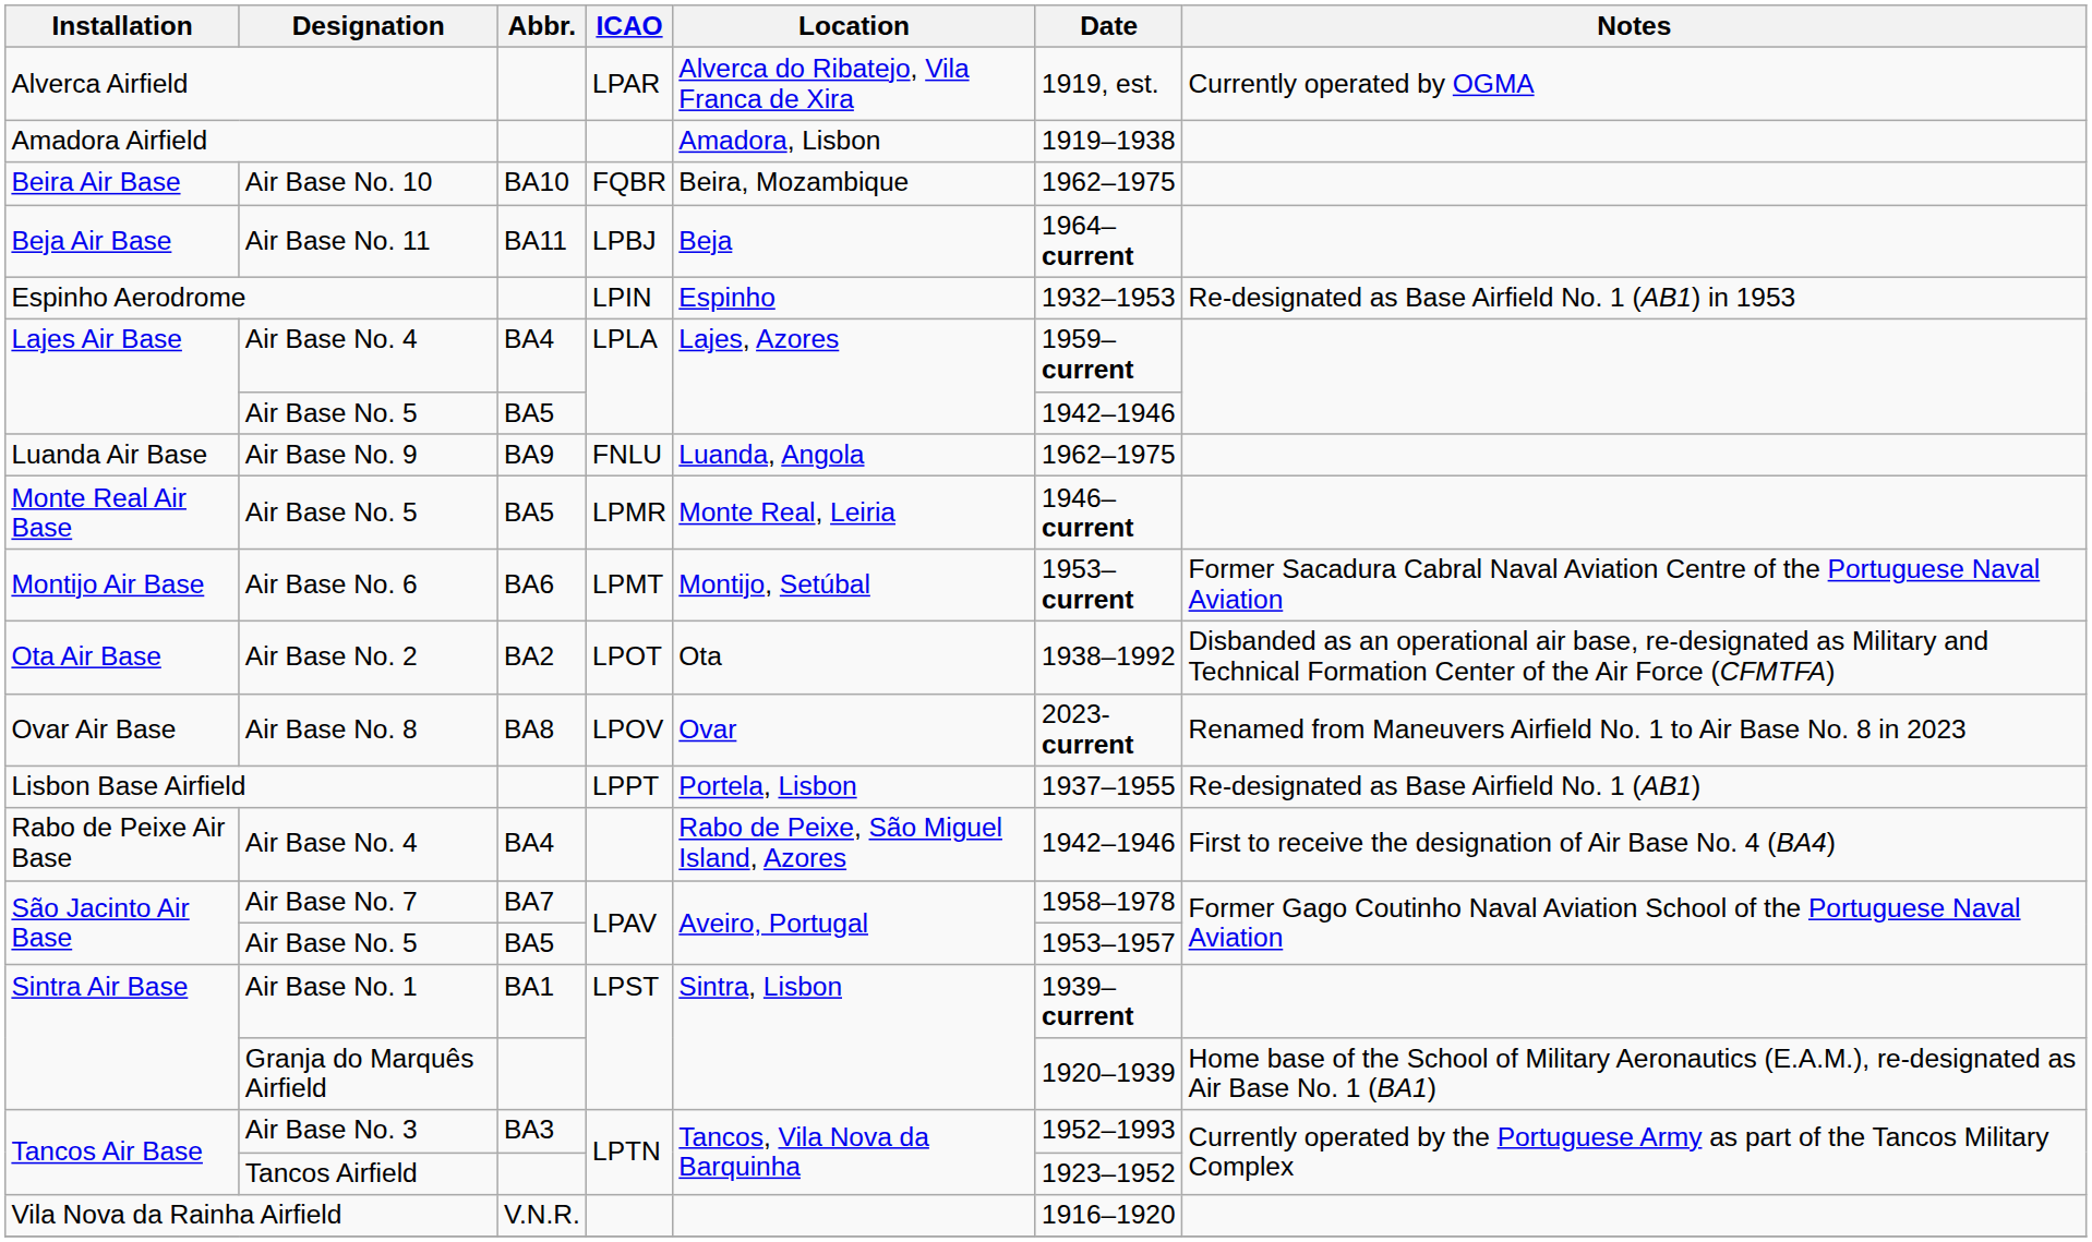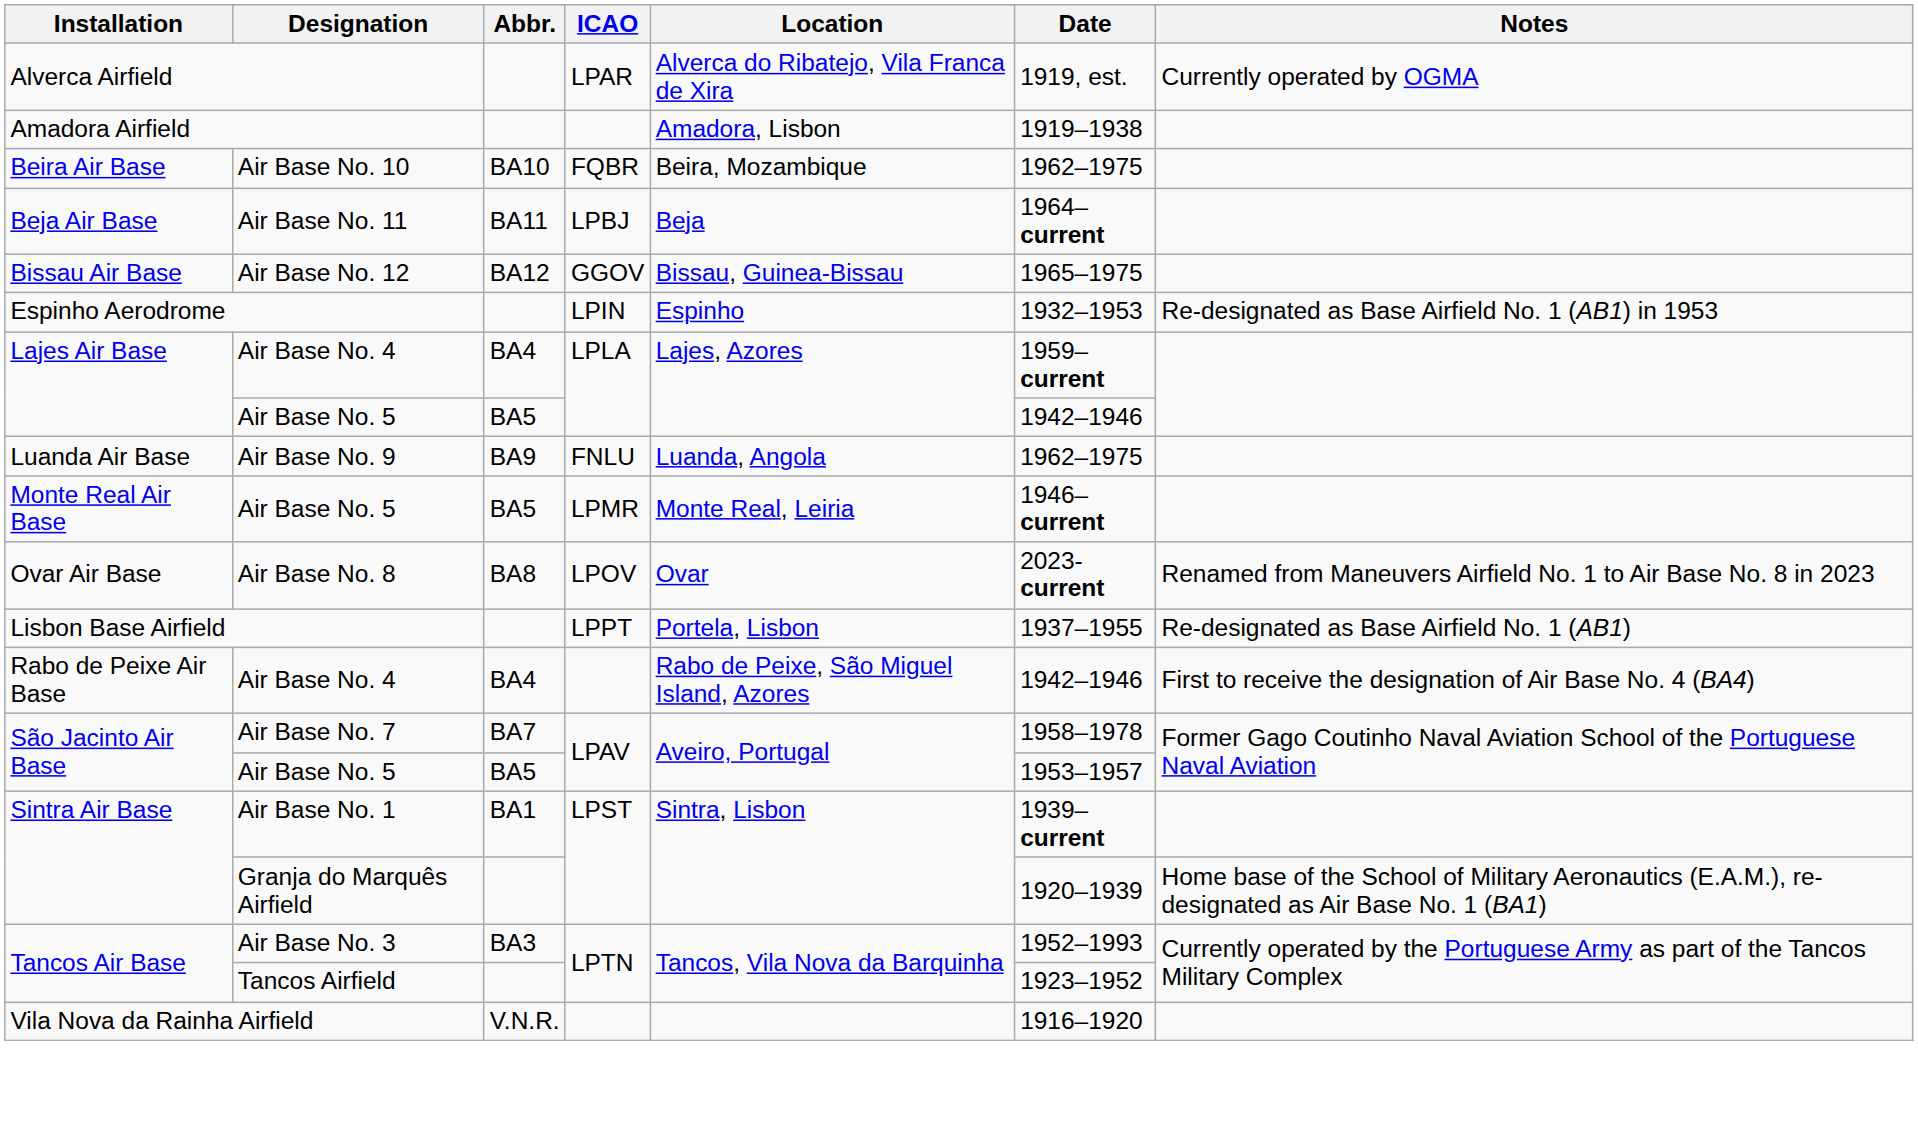+ row: Bissau Air Base | Air Base No. 12 | BA12 | GGOV | Bissau, Guinea-Bissau | 1965–1975
- row: Montijo Air Base | Air Base No. 6 | BA6 | LPMT | Montijo, Setúbal | 1953–current | Former Sacadura Cabral Naval Aviation Centre of the Portuguese Naval Aviation
- row: Ota Air Base | Air Base No. 2 | BA2 | LPOT | Ota | 1938–1992 | Disbanded as an operational air base, re-designated as Military and Technical Formation Center of the Air Force (CFMTFA)
